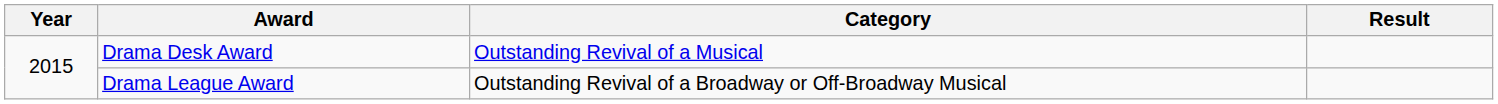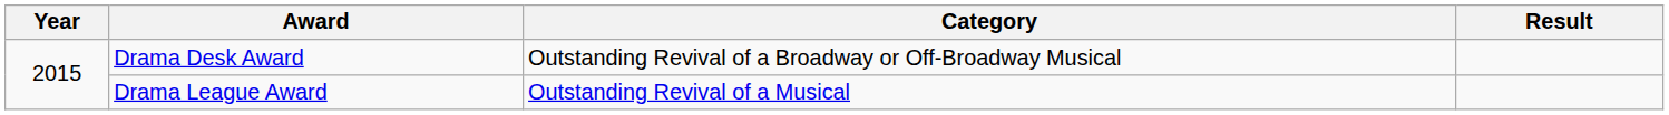Drama Desk Award | Category: Outstanding Revival of a Musical -> Outstanding Revival of a Broadway or Off-Broadway Musical
Drama League Award | Category: Outstanding Revival of a Broadway or Off-Broadway Musical -> Outstanding Revival of a Musical
